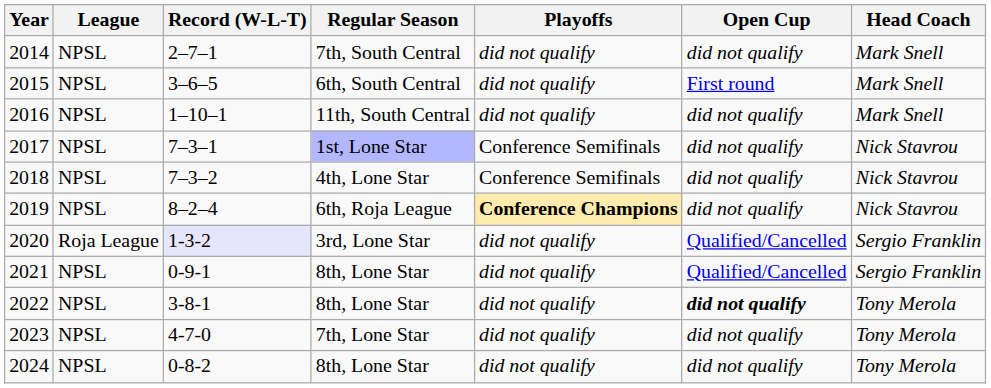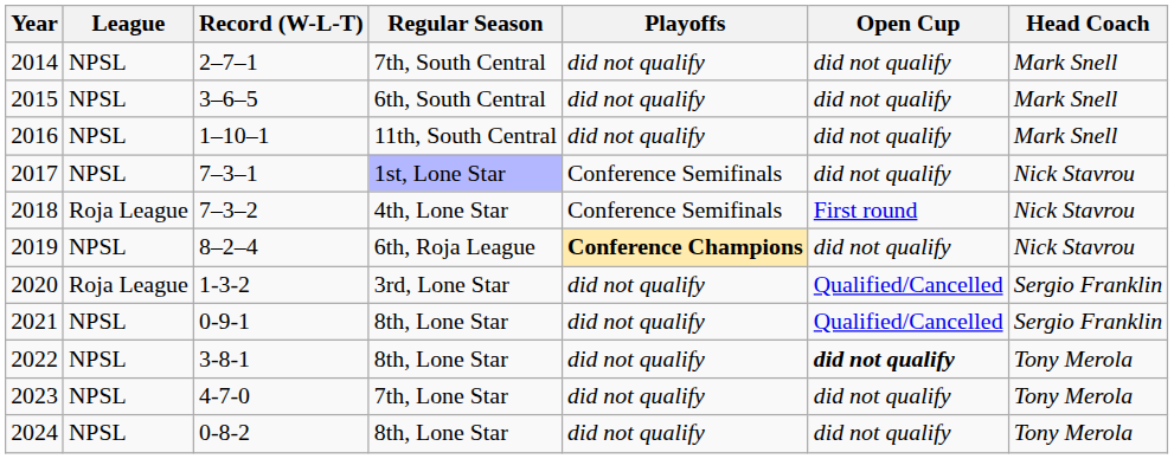2015 | Open Cup: First round -> did not qualify
2018 | League: NPSL -> Roja League
2018 | Open Cup: did not qualify -> First round
2020 | Record (W-L-T): lavender background -> no background
